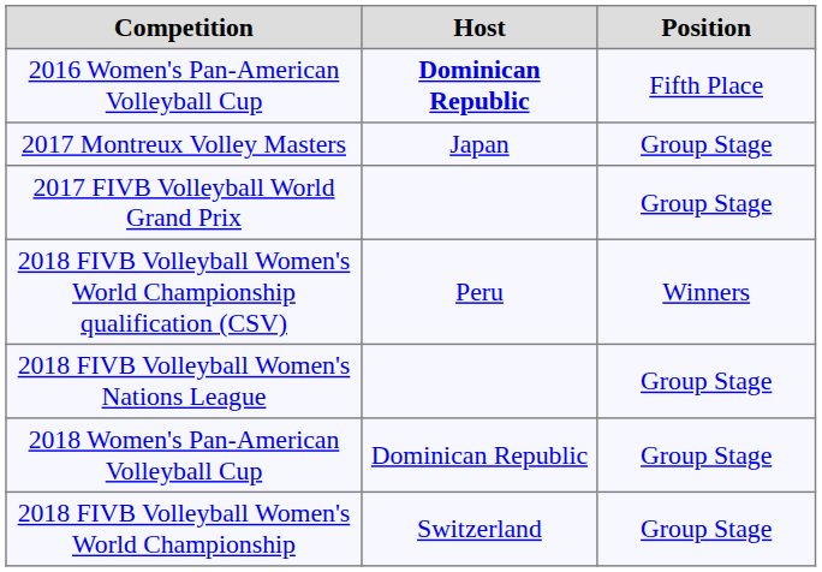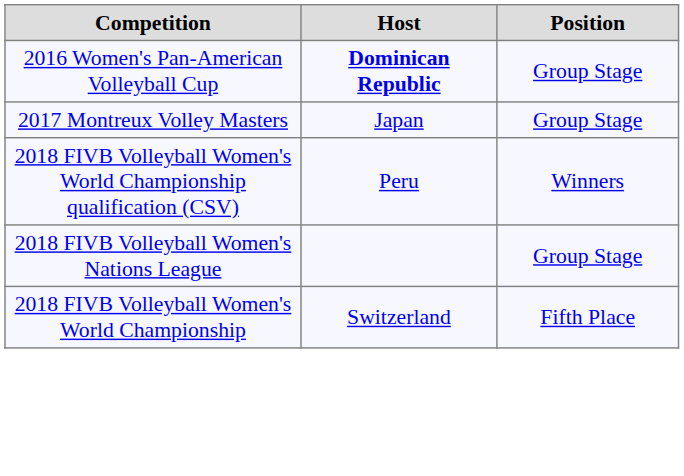2016 Women's Pan-American Volleyball Cup | Position: Fifth Place -> Group Stage
- row: 2017 FIVB Volleyball World Grand Prix | Group Stage
- row: 2018 Women's Pan-American Volleyball Cup | Dominican Republic | Group Stage
2018 FIVB Volleyball Women's World Championship | Position: Group Stage -> Fifth Place
